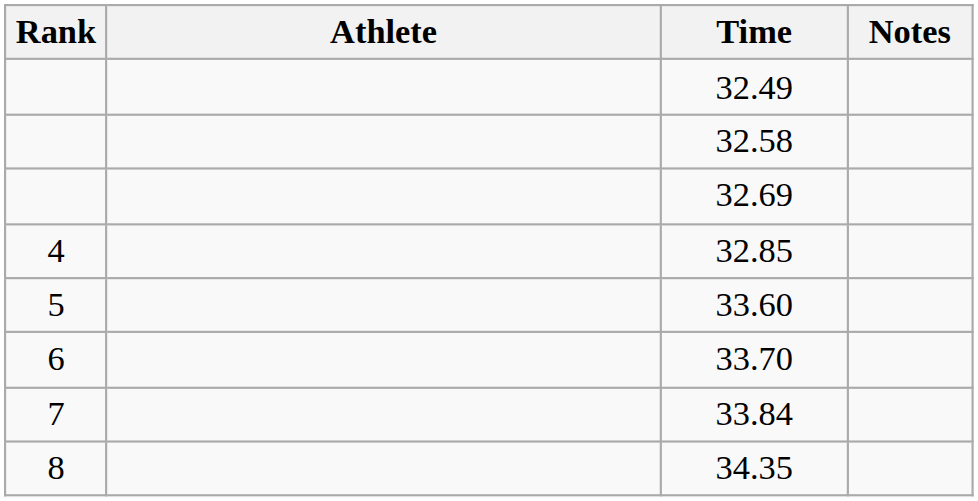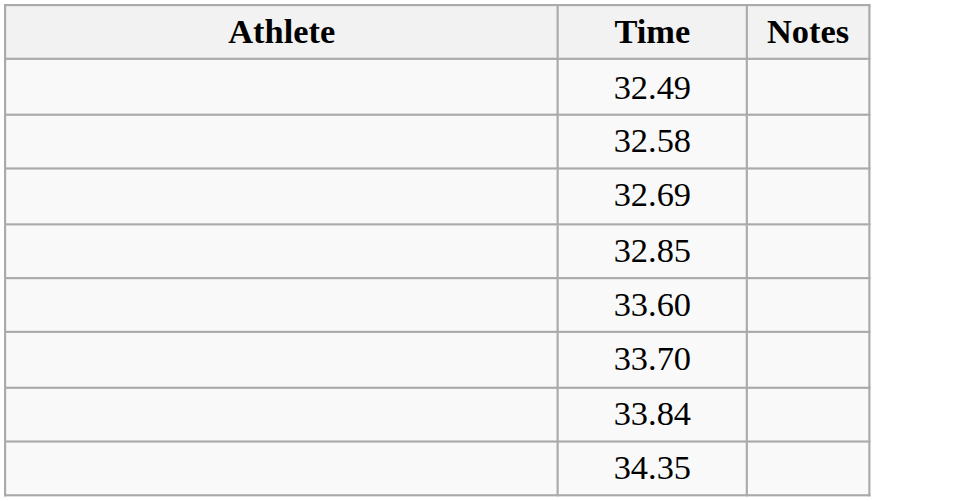- column: Rank | 4 | 5 | 6 | 7 | 8
